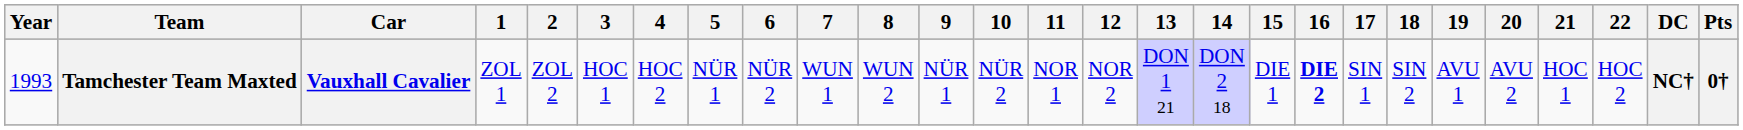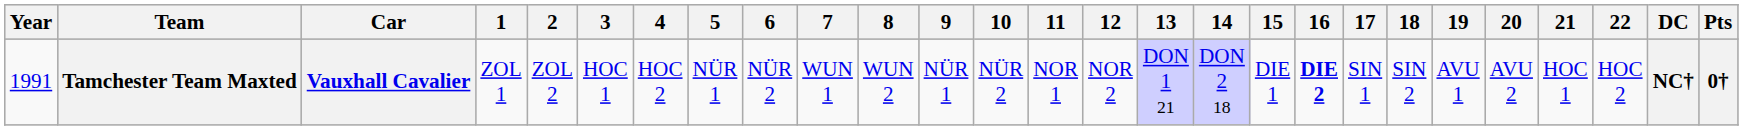Tamchester Team Maxted | Year: 1993 -> 1991
